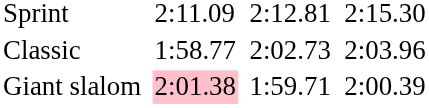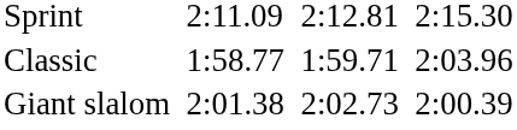Classic | column 5: 2:02.73 -> 1:59.71
Giant slalom | column 3: pink background -> no background
Giant slalom | column 5: 1:59.71 -> 2:02.73
